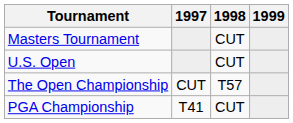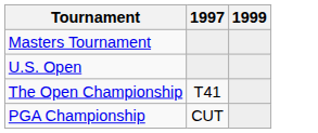- column: 1998 | CUT | CUT | T57 | CUT
The Open Championship | 1997: CUT -> T41
PGA Championship | 1997: T41 -> CUT
